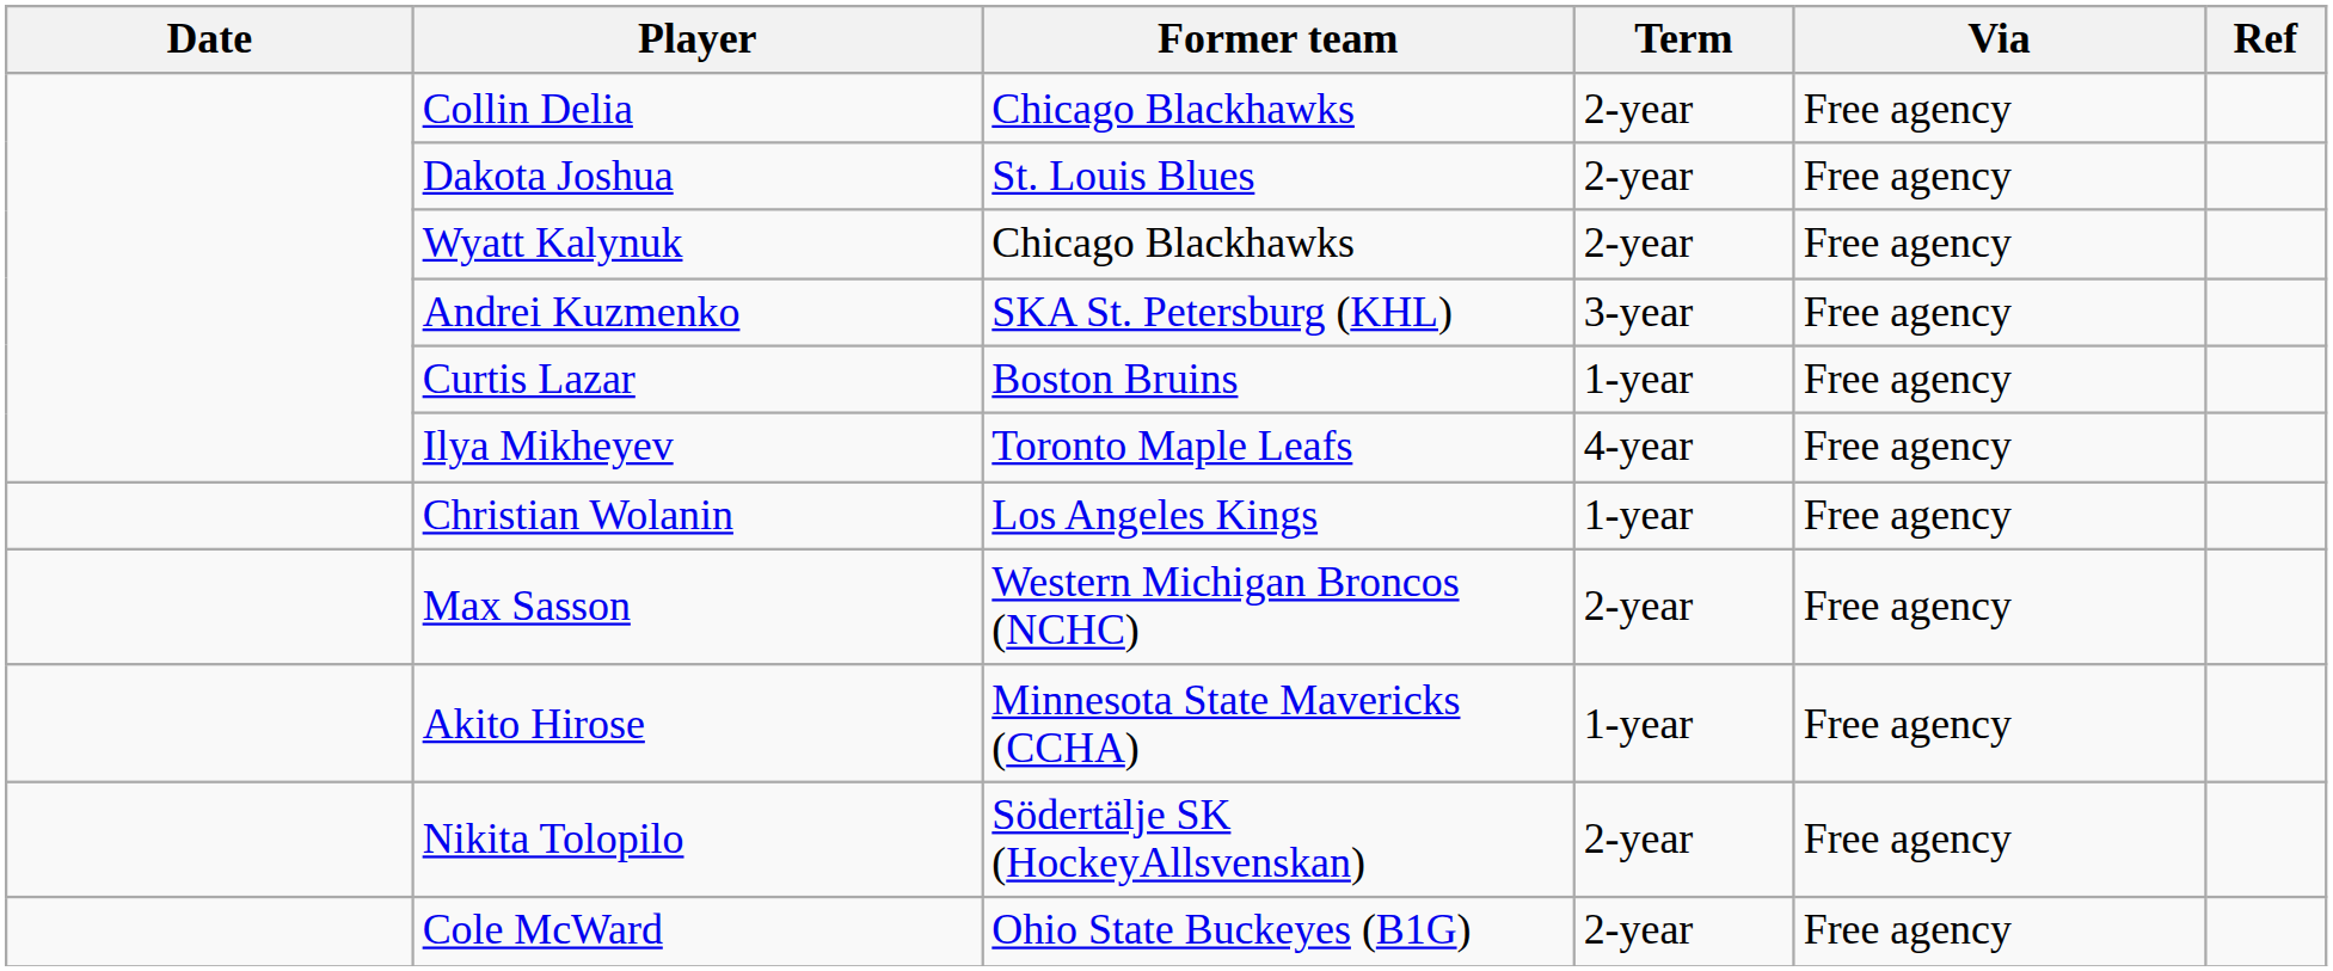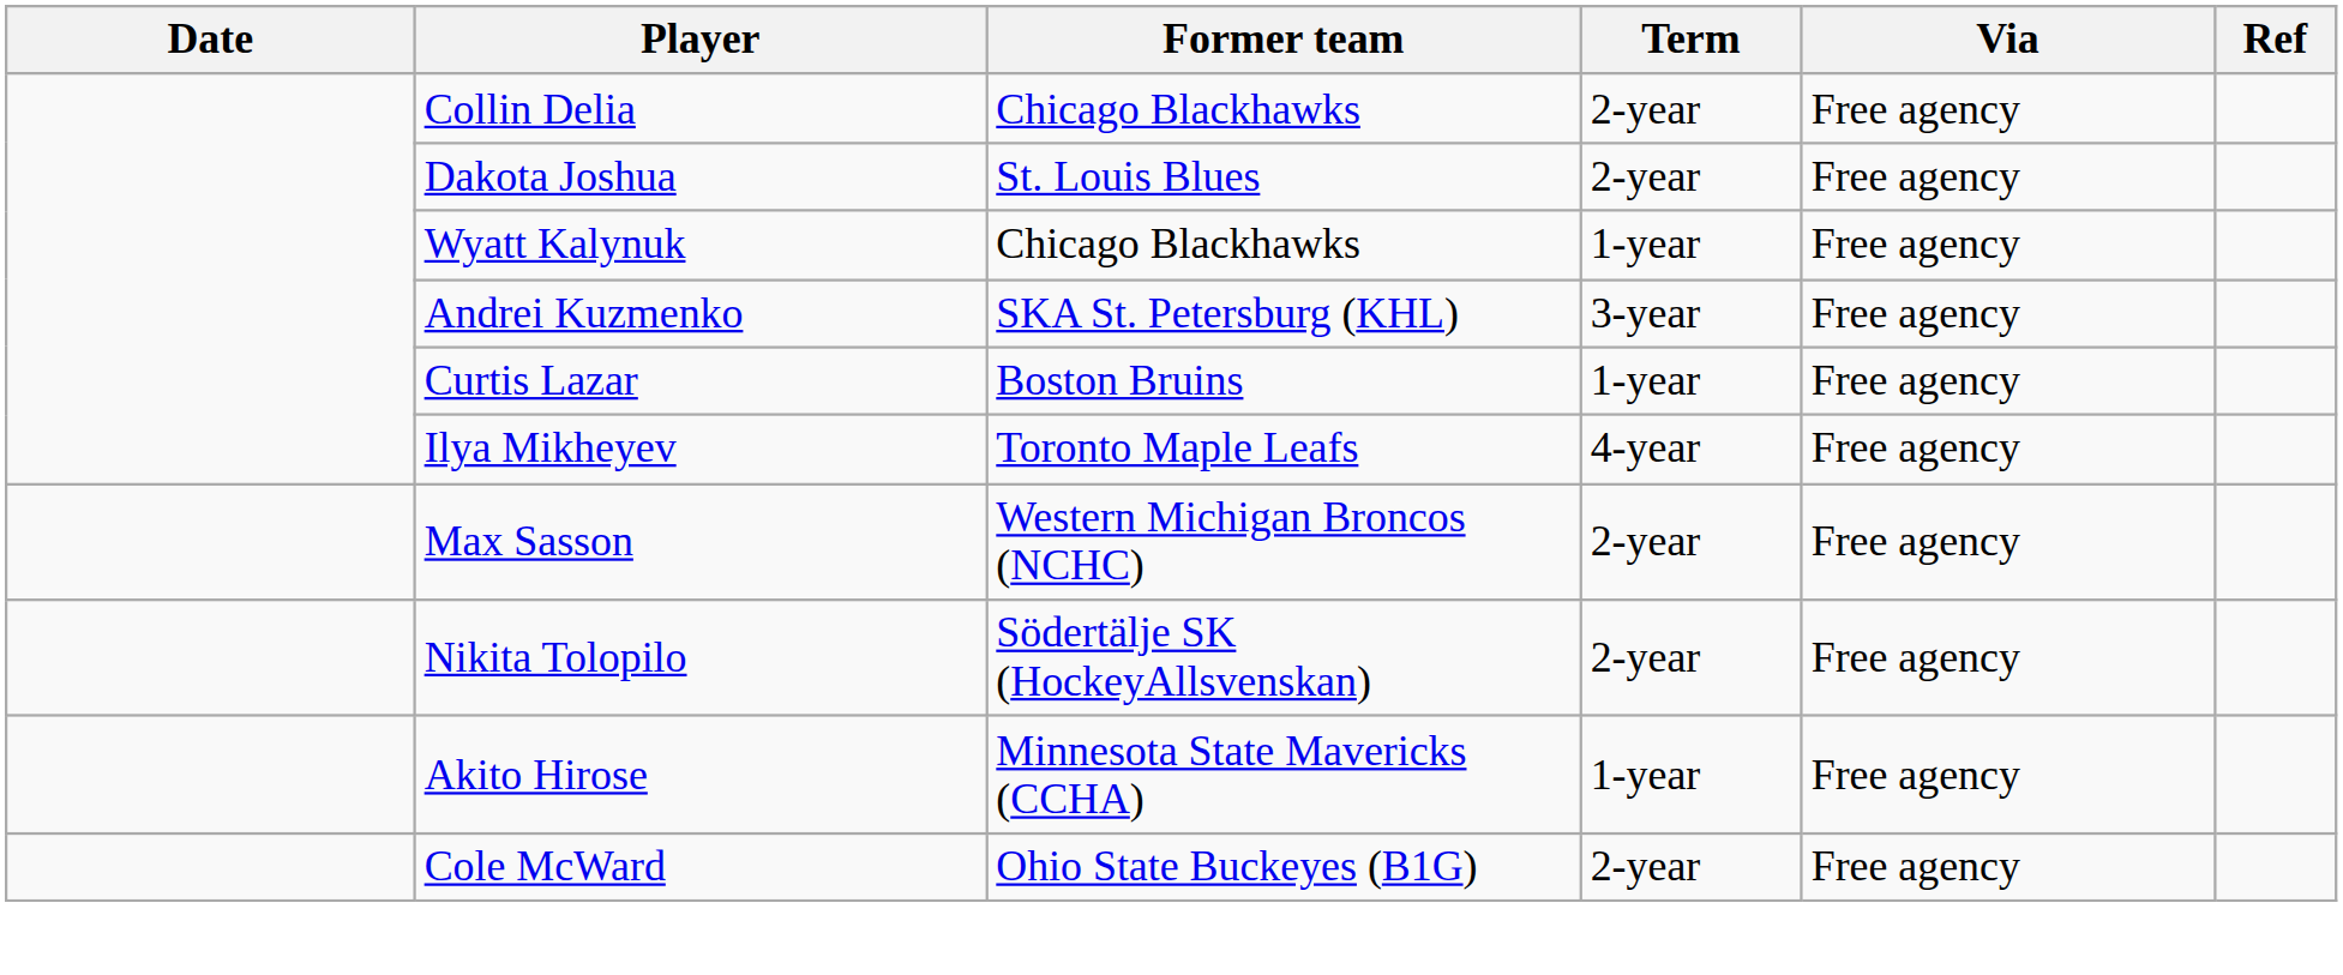Wyatt Kalynuk | Term: 2-year -> 1-year
- row: Christian Wolanin | Los Angeles Kings | 1-year | Free agency
rows swapped: Akito Hirose <-> Nikita Tolopilo
